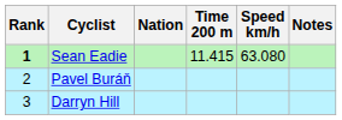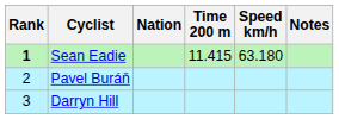Sean Eadie | Speed km/h: 63.080 -> 63.180
